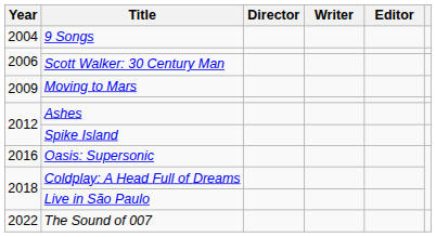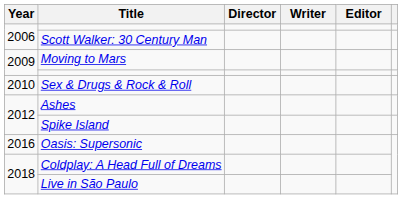- row: 2004 | 9 Songs
+ row: 2010 | Sex & Drugs & Rock & Roll
- row: 2022 | The Sound of 007
